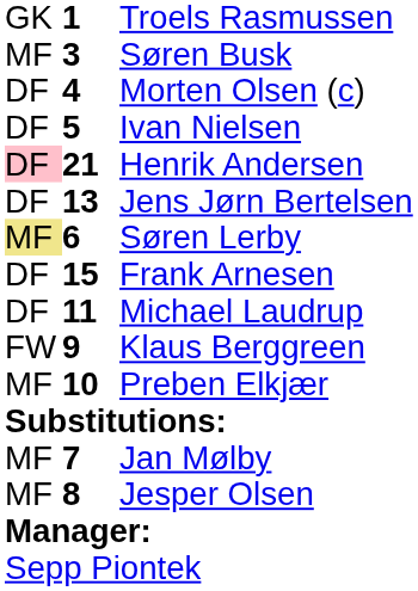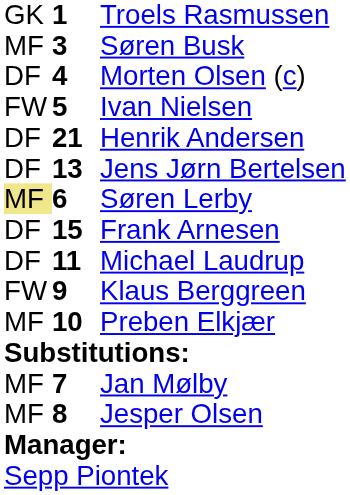Ivan Nielsen | column 1: DF -> FW
Henrik Andersen | column 1: pink background -> no background
